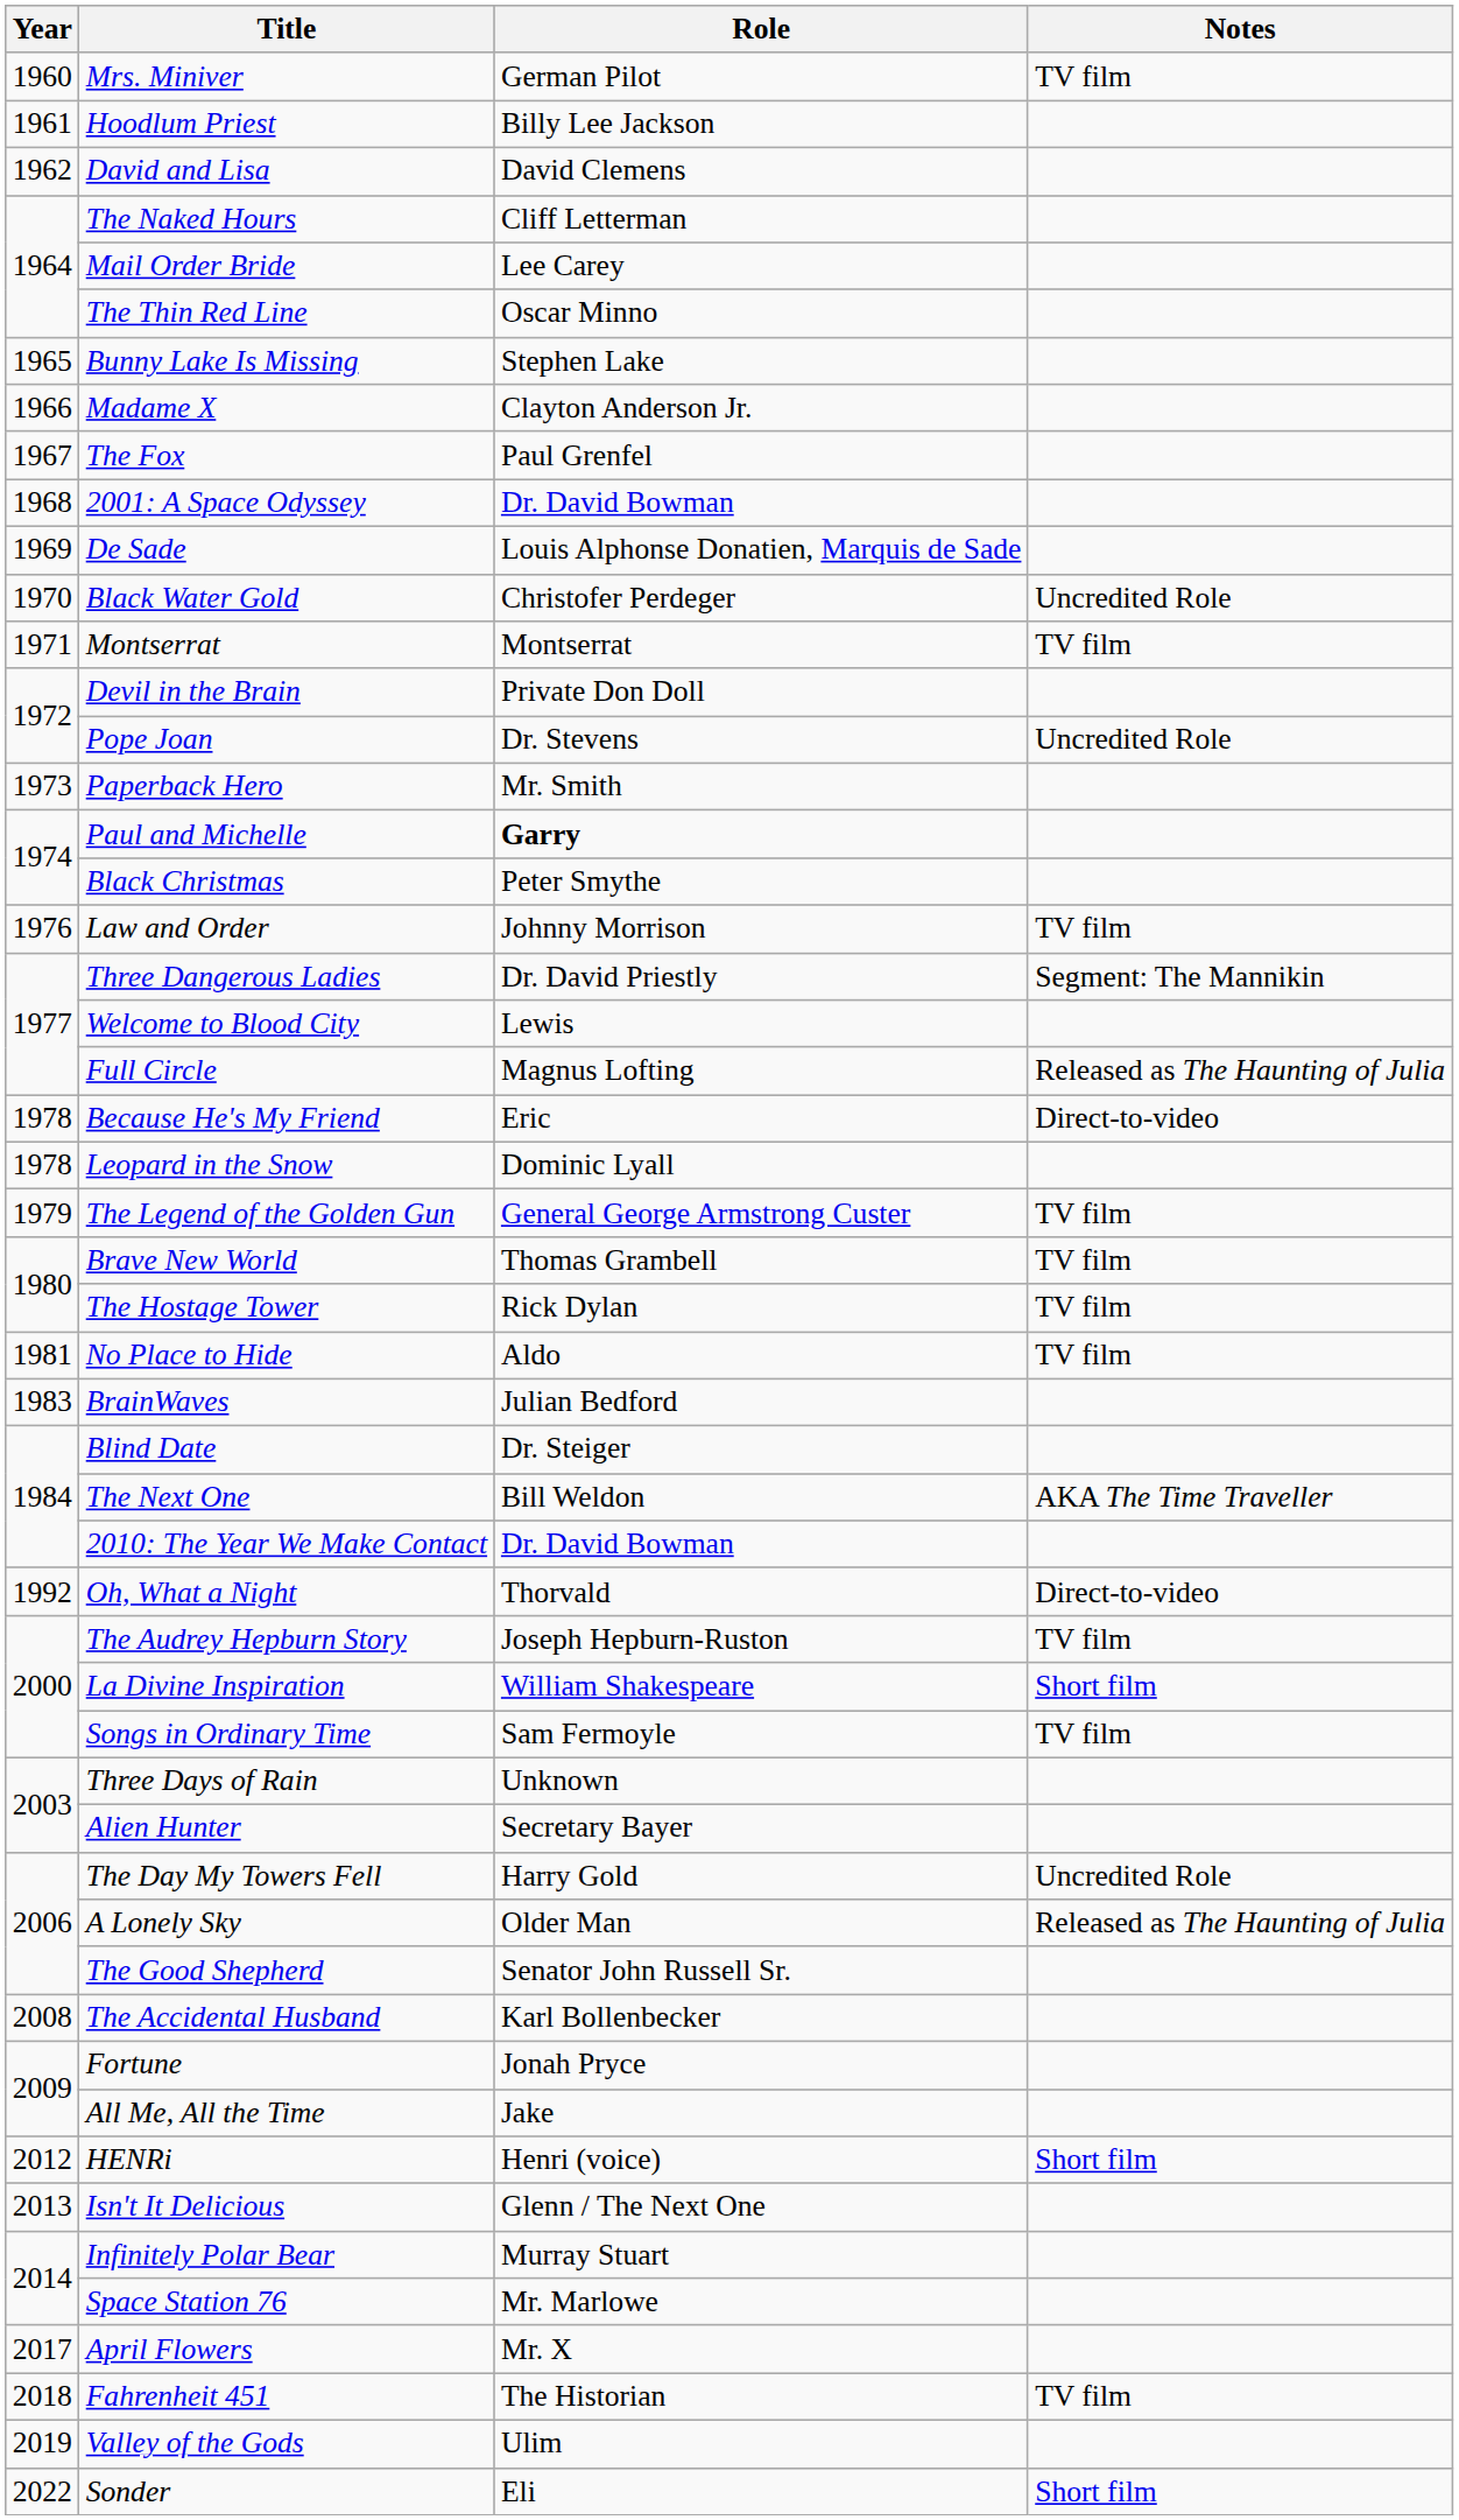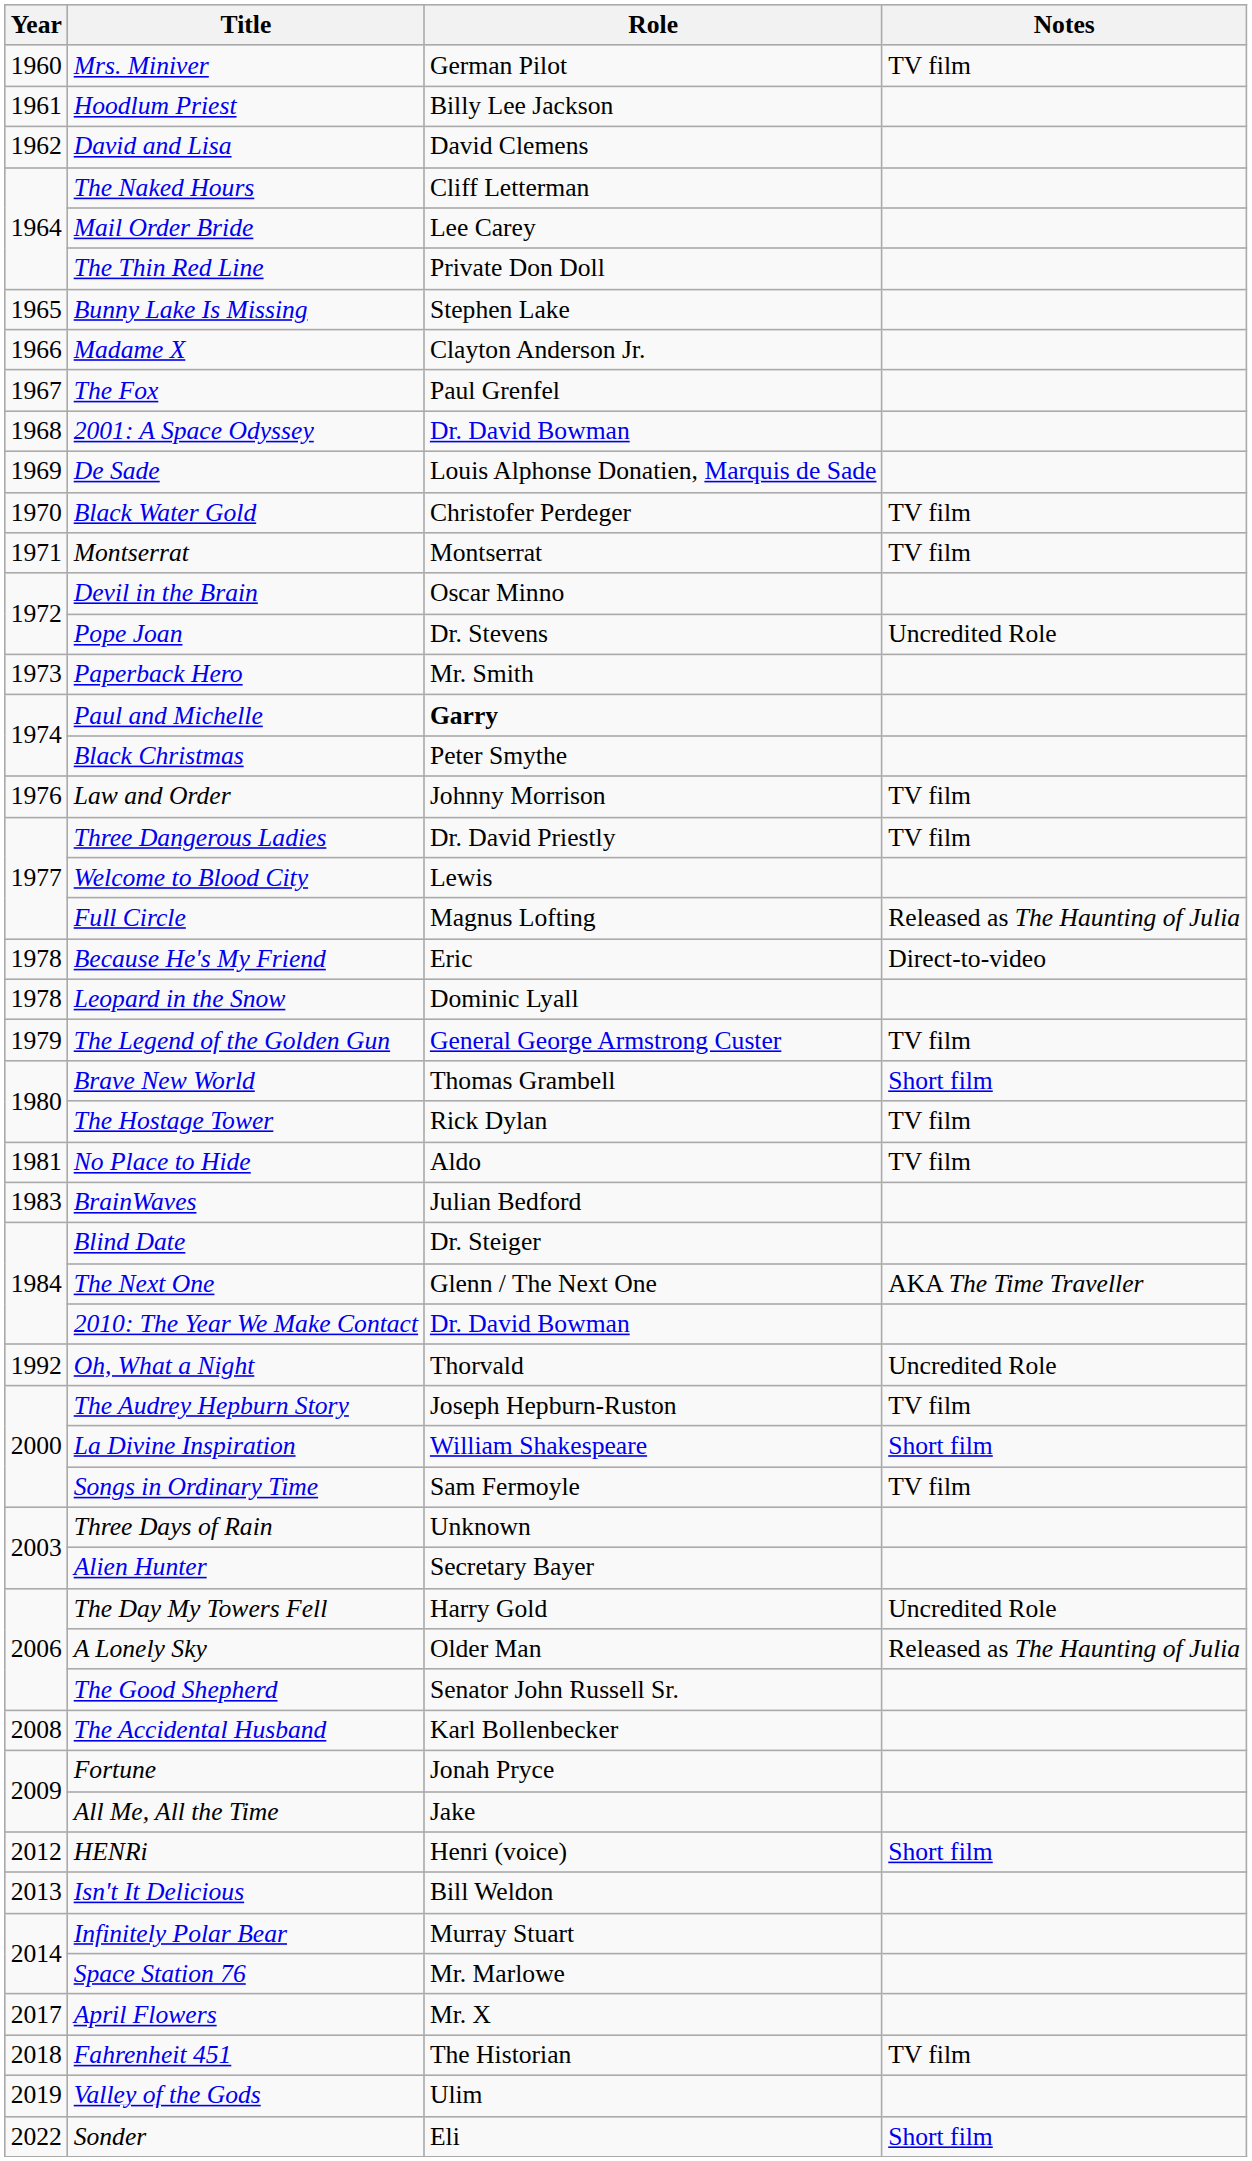The Thin Red Line | Role: Oscar Minno -> Private Don Doll
Black Water Gold | Notes: Uncredited Role -> TV film
Devil in the Brain | Role: Private Don Doll -> Oscar Minno
Three Dangerous Ladies | Notes: Segment: The Mannikin -> TV film
Brave New World | Notes: TV film -> Short film
The Next One | Role: Bill Weldon -> Glenn / The Next One
Oh, What a Night | Notes: Direct-to-video -> Uncredited Role
Isn't It Delicious | Role: Glenn / The Next One -> Bill Weldon
